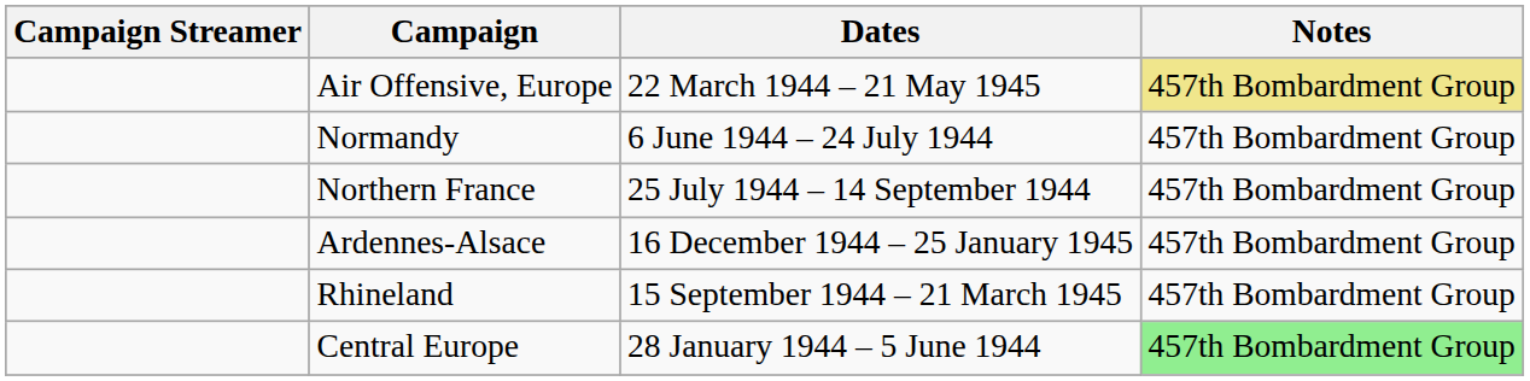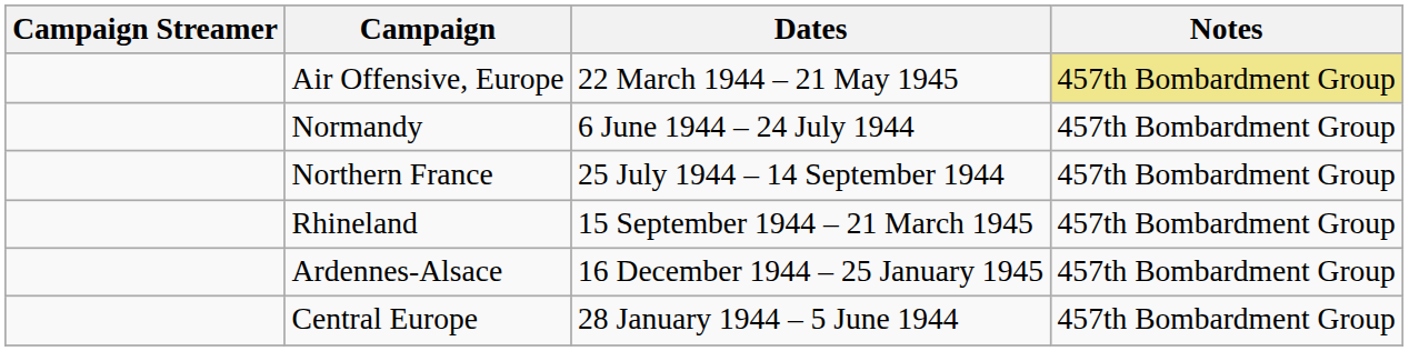rows swapped: Rhineland <-> Ardennes-Alsace
Central Europe | Notes: lightgreen background -> no background
